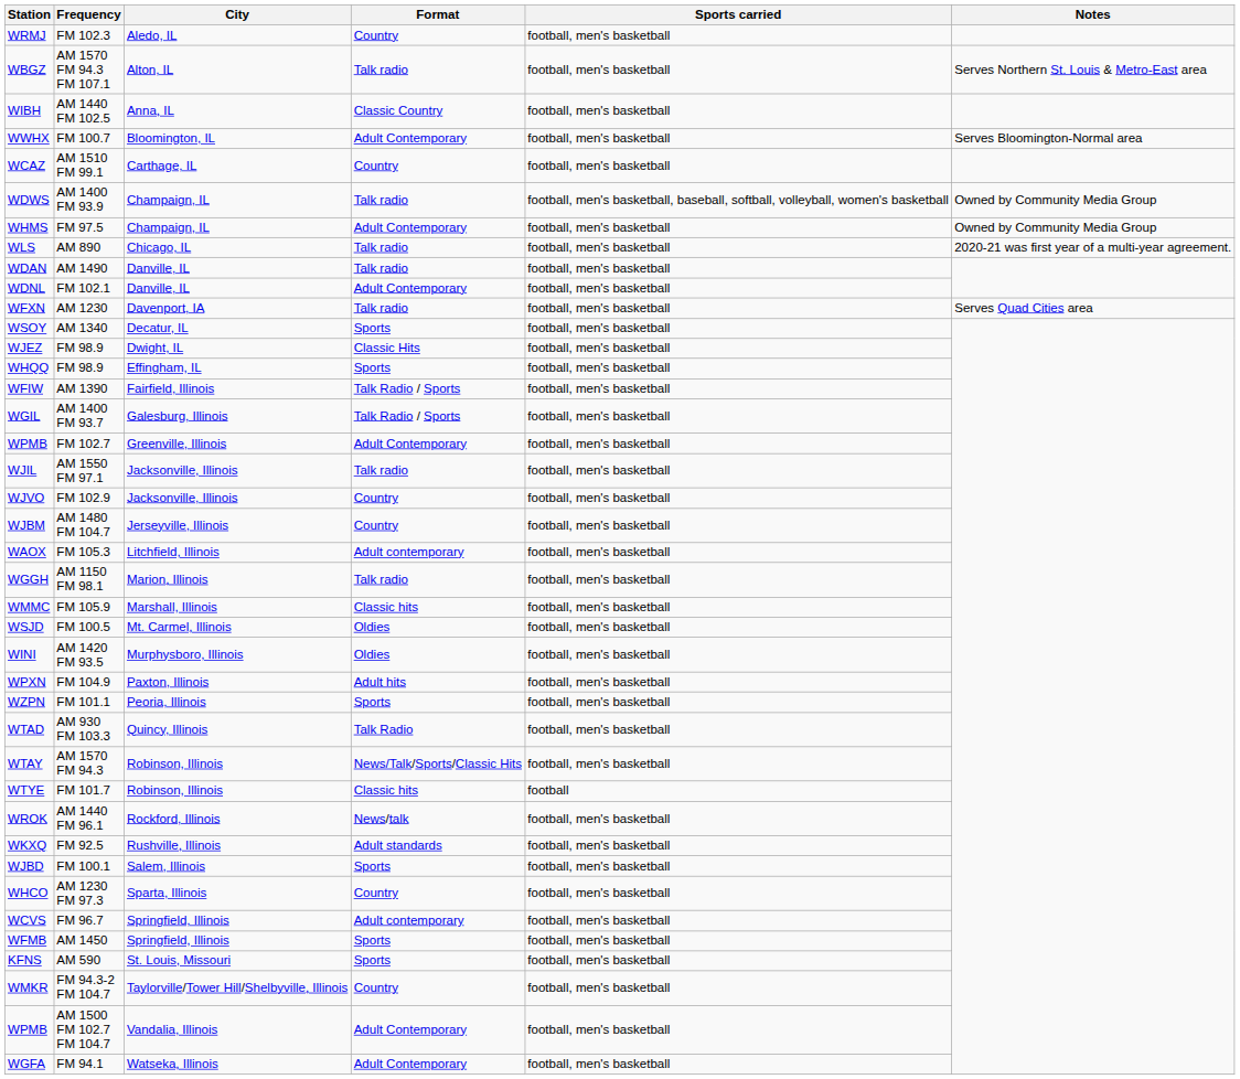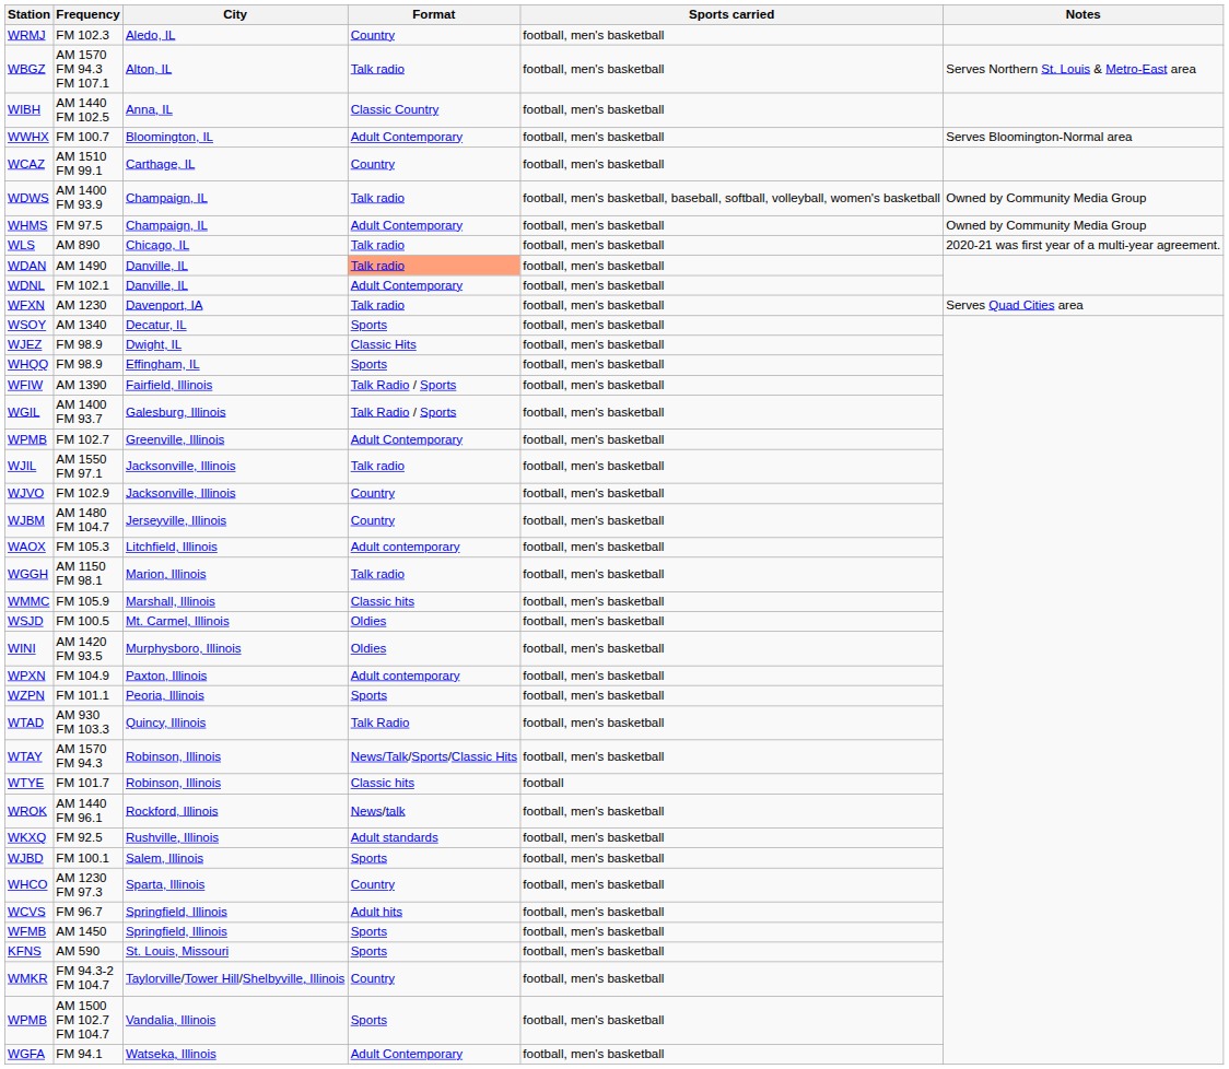WDAN | Format: no background -> lightsalmon background
WPXN | Format: Adult hits -> Adult contemporary
WCVS | Format: Adult contemporary -> Adult hits
WPMB / AM 1500 FM 102.7 FM 104.7 | Format: Adult Contemporary -> Sports
